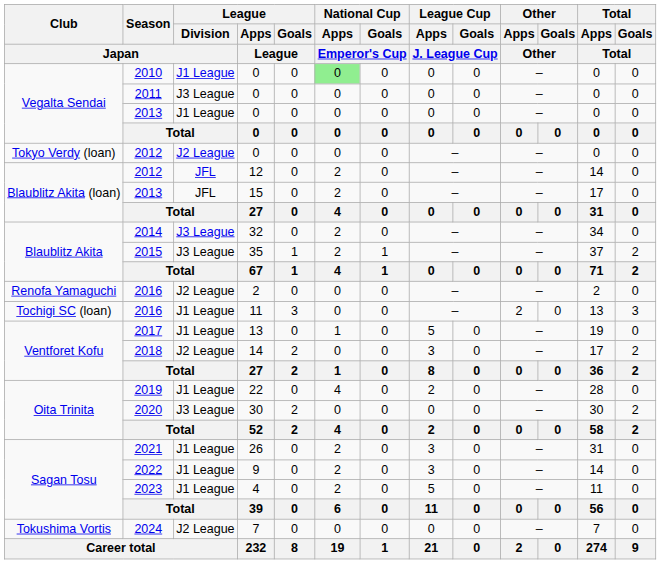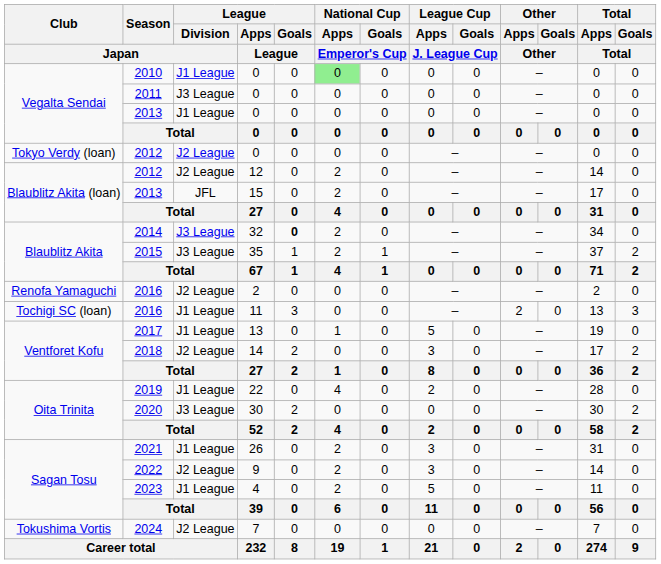2012 / 12 | League / Division / Japan: JFL -> J2 League
2014 | League / Goals / League: normal -> bold
2022 | League / Division / Japan: J1 League -> J2 League
